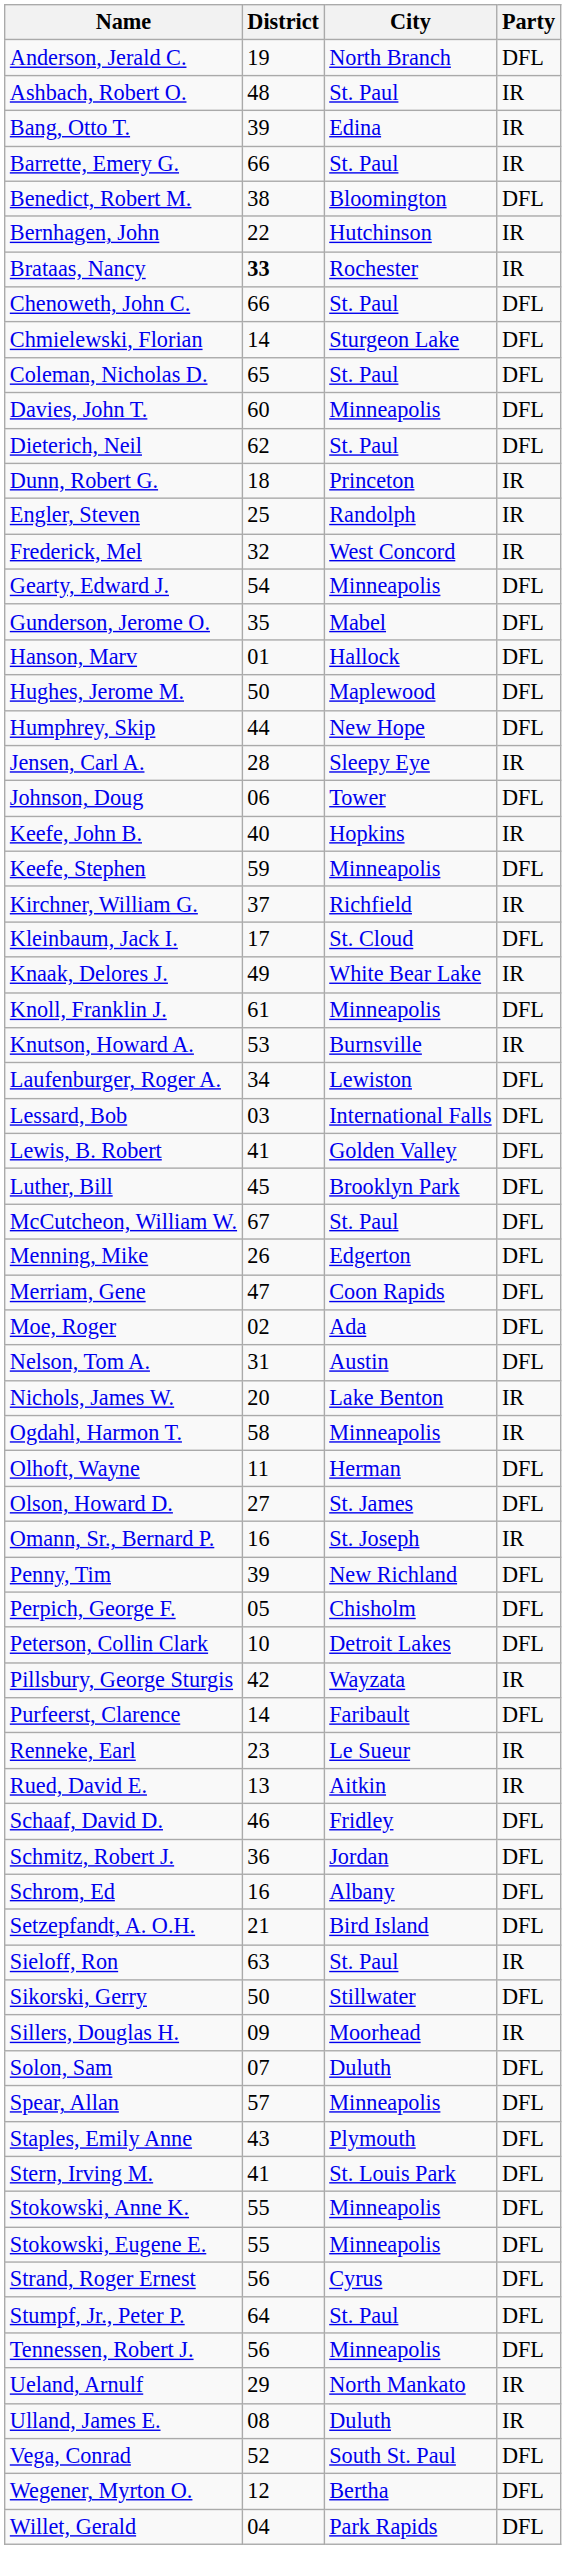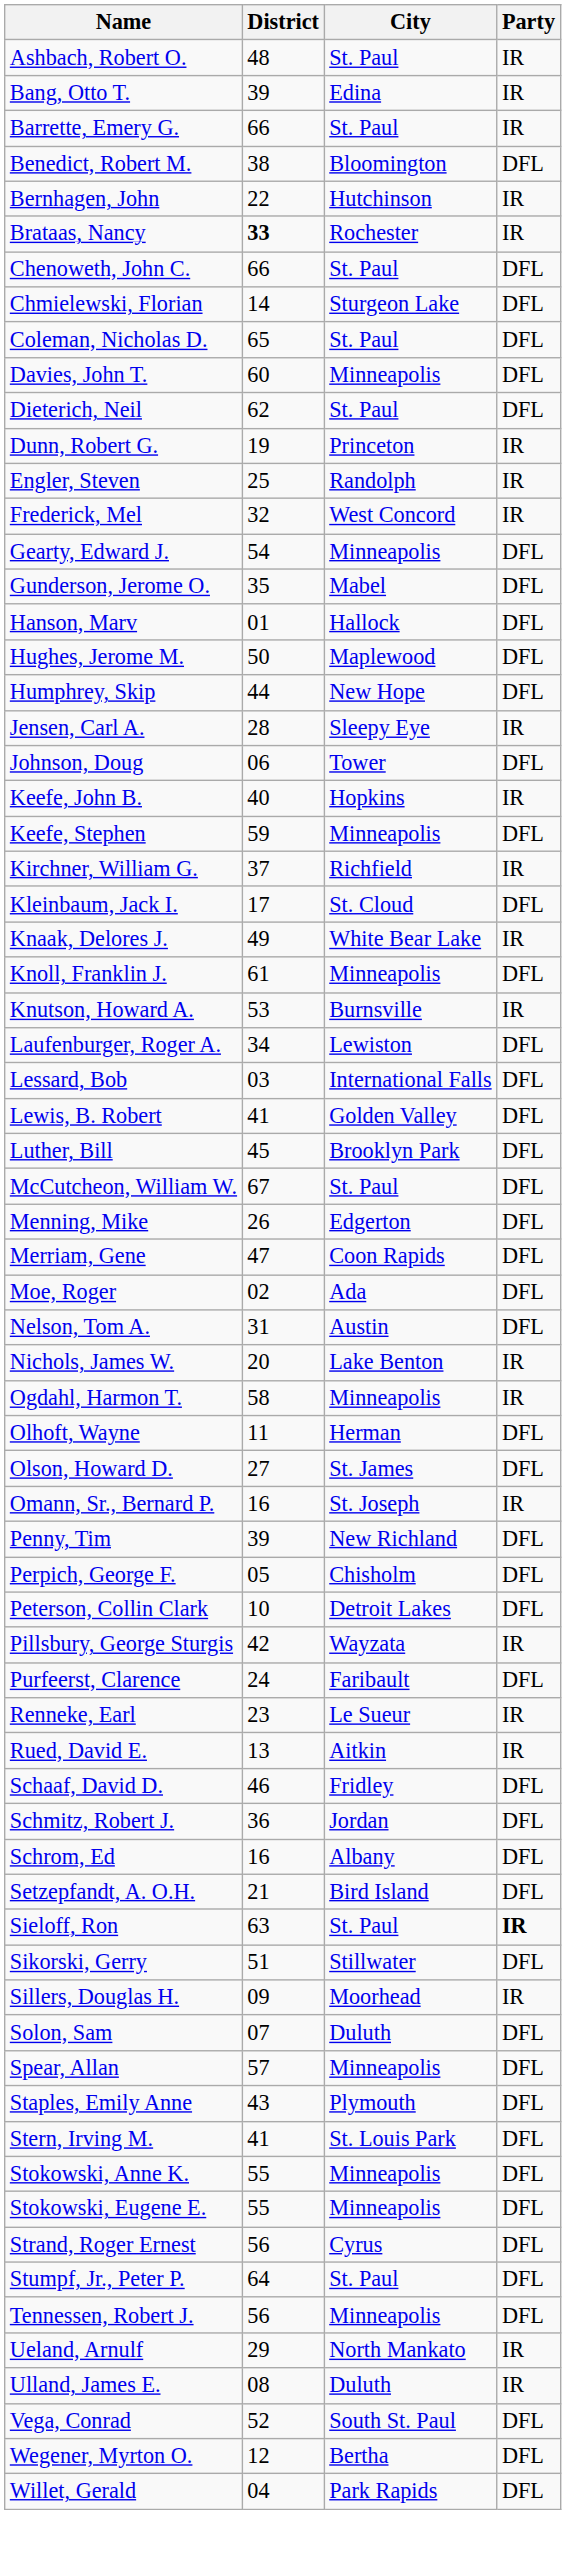- row: Anderson, Jerald C. | 19 | North Branch | DFL
Dunn, Robert G. | District: 18 -> 19
Purfeerst, Clarence | District: 14 -> 24
Sieloff, Ron | Party: normal -> bold
Sikorski, Gerry | District: 50 -> 51
